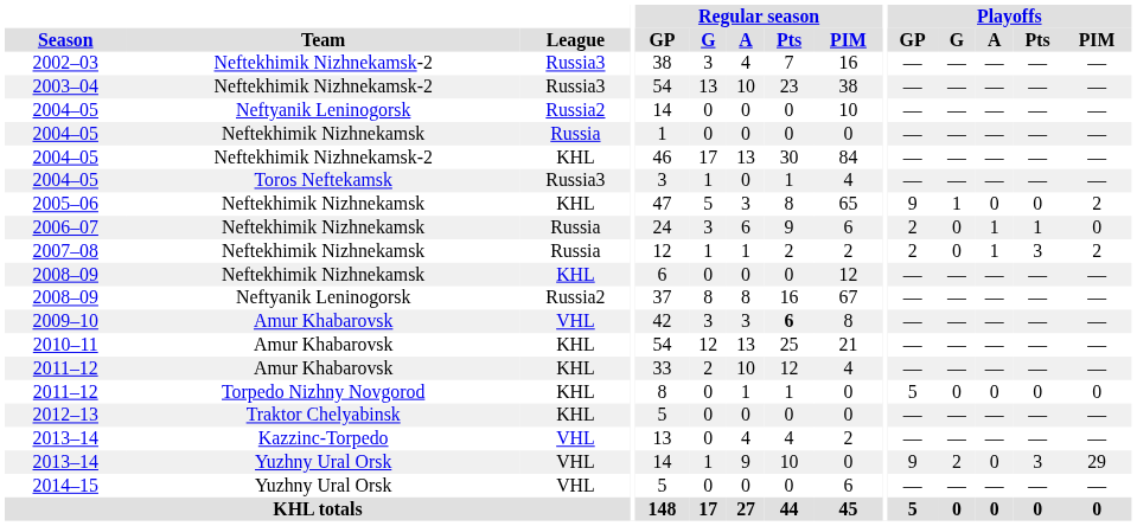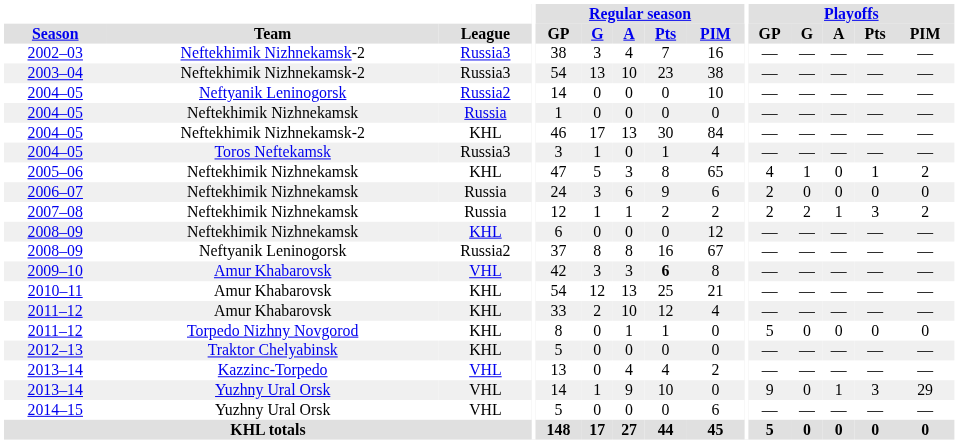2005–06 | Playoffs / GP: 9 -> 4
2005–06 | Playoffs / Pts: 0 -> 1
2006–07 | Playoffs / A: 1 -> 0
2006–07 | Playoffs / Pts: 1 -> 0
2007–08 | Playoffs / G: 0 -> 2
2013–14 / Yuzhny Ural Orsk | Playoffs / G: 2 -> 0
2013–14 / Yuzhny Ural Orsk | Playoffs / A: 0 -> 1
